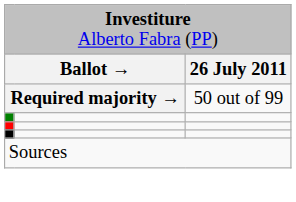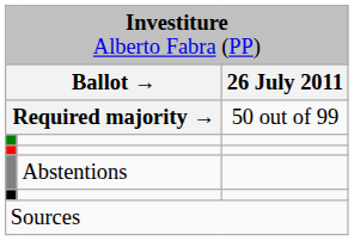+ row: Abstentions
